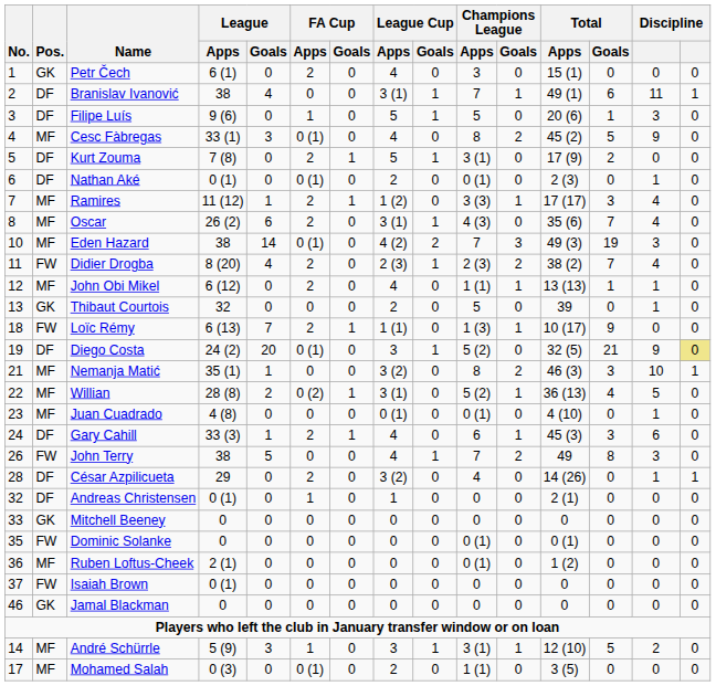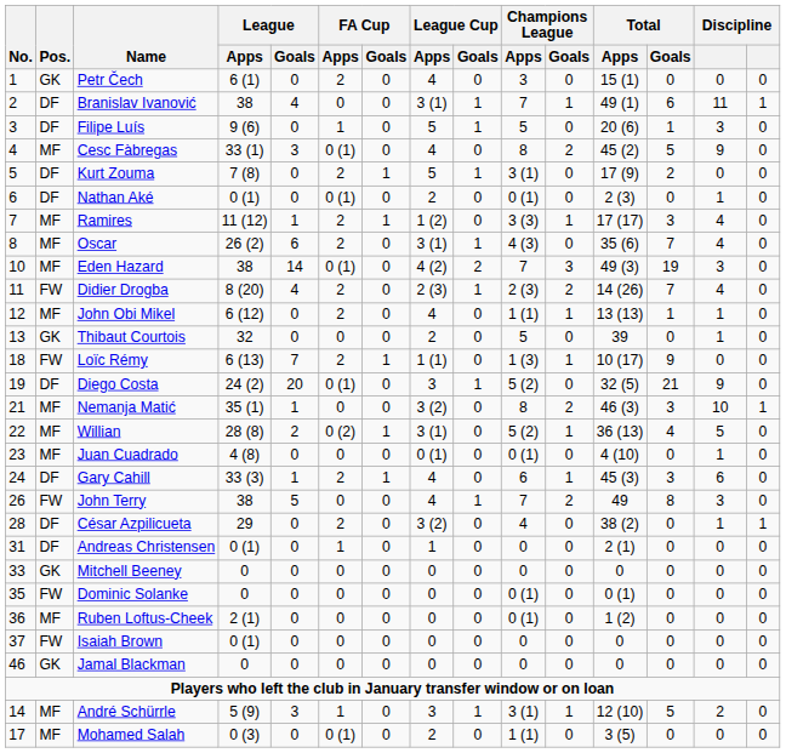Didier Drogba | Total / Apps: 38 (2) -> 14 (26)
Diego Costa | column 15: khaki background -> no background
César Azpilicueta | Total / Apps: 14 (26) -> 38 (2)
Andreas Christensen | No.: 32 -> 31
